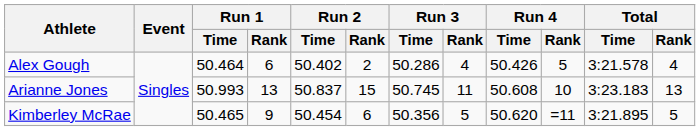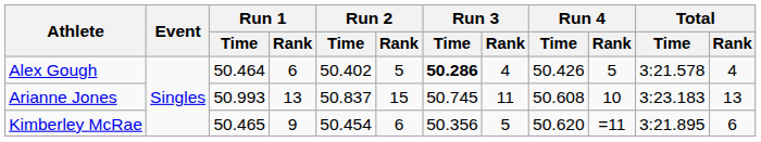Alex Gough | Run 2 / Rank: 2 -> 5
Alex Gough | Run 3 / Time: normal -> bold
Kimberley McRae | Total / Rank: 5 -> 6
